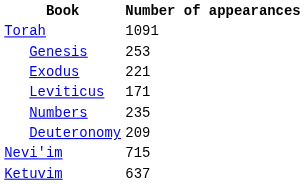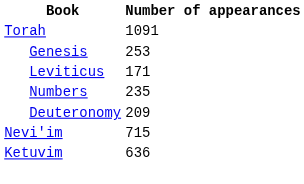- row: Exodus | 221
Ketuvim | Number of appearances: 637 -> 636
